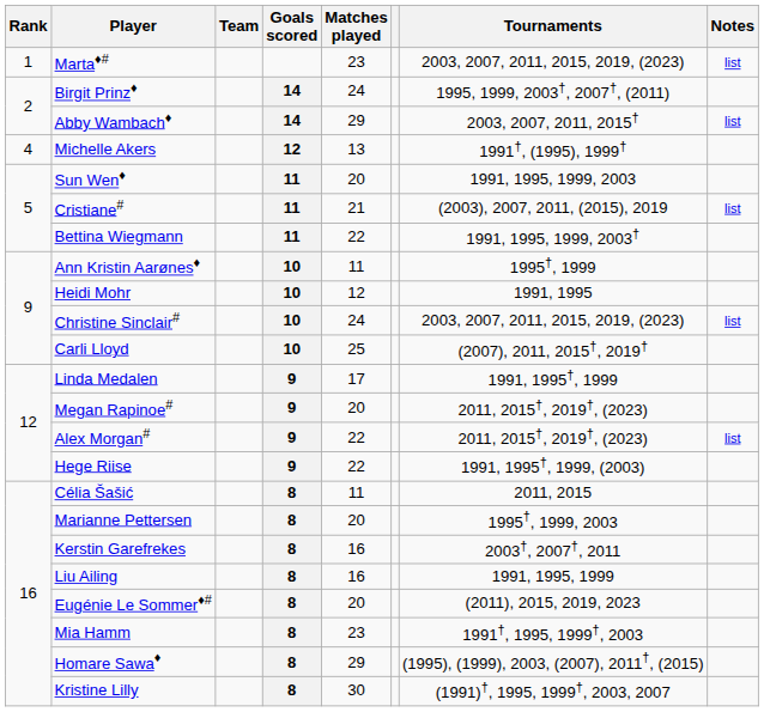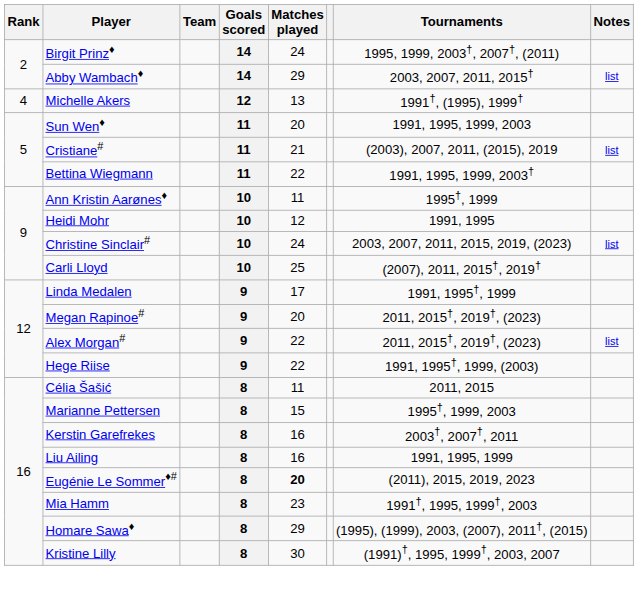- row: 1 | Marta♦# | 23 | 2003, 2007, 2011, 2015, 2019, (2023) | list
Marianne Pettersen | Matches played: 20 -> 15
Eugénie Le Sommer♦# | Matches played: normal -> bold
